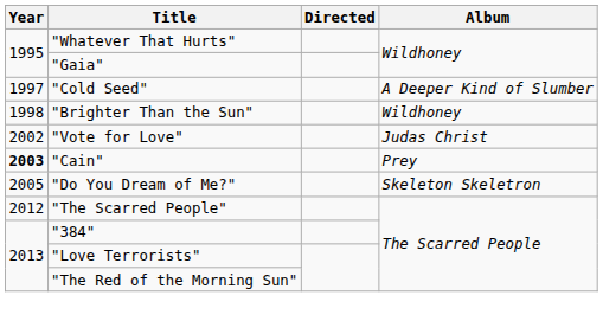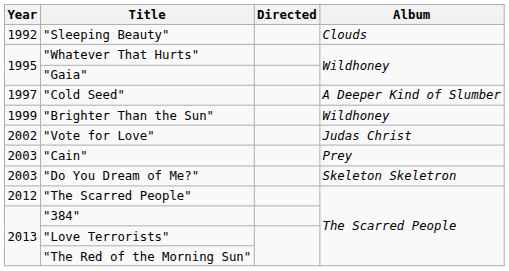+ row: 1992 | "Sleeping Beauty" | Clouds
"Brighter Than the Sun" | Year: 1998 -> 1999
"Cain" | Year: bold -> normal
"Do You Dream of Me?" | Year: 2005 -> 2003
